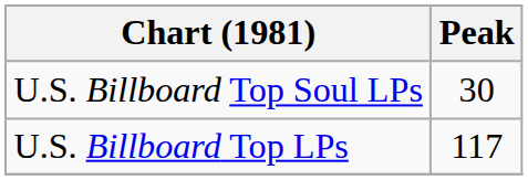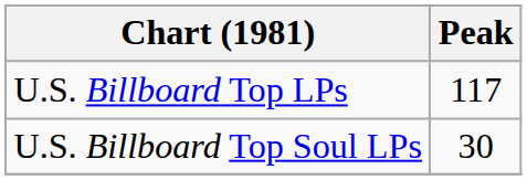rows swapped: U.S. Billboard Top LPs <-> U.S. Billboard Top Soul LPs
